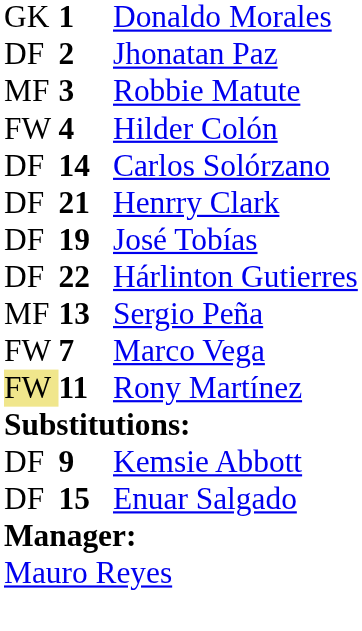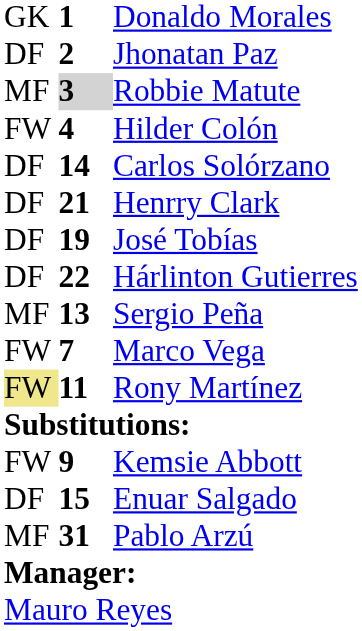Robbie Matute | column 2: no background -> lightgrey background
Kemsie Abbott | column 1: DF -> FW
+ row: MF | 31 | Pablo Arzú
